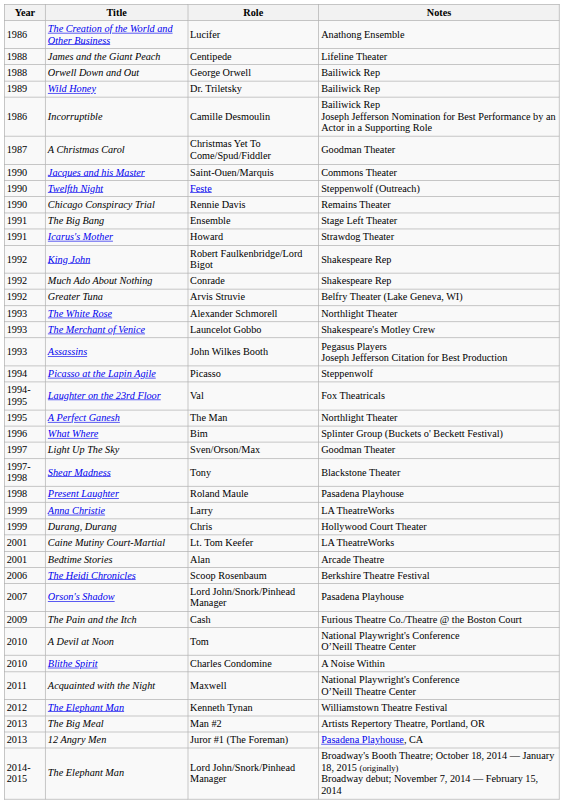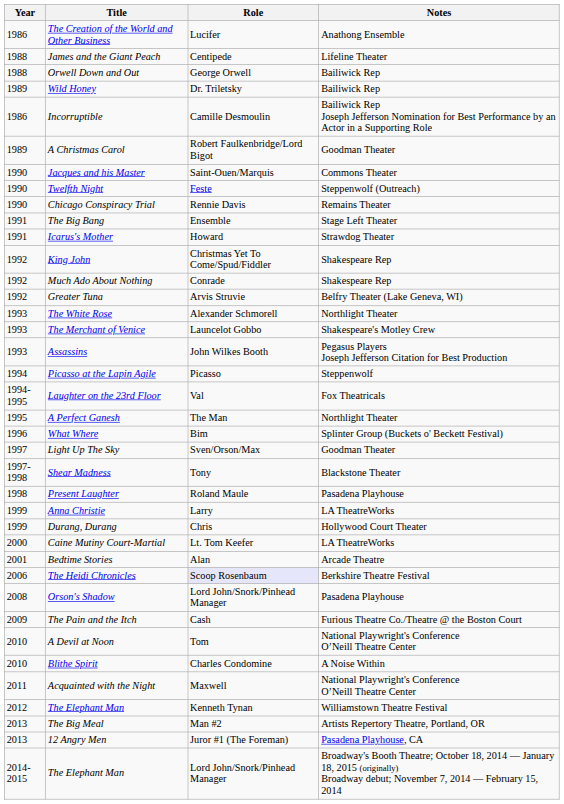A Christmas Carol | Year: 1987 -> 1989
A Christmas Carol | Role: Christmas Yet To Come/Spud/Fiddler -> Robert Faulkenbridge/Lord Bigot
King John | Role: Robert Faulkenbridge/Lord Bigot -> Christmas Yet To Come/Spud/Fiddler
Caine Mutiny Court-Martial | Year: 2001 -> 2000
The Heidi Chronicles | Role: no background -> lavender background
Orson's Shadow | Year: 2007 -> 2008
